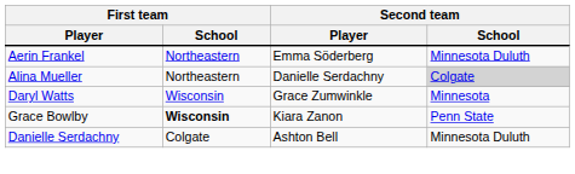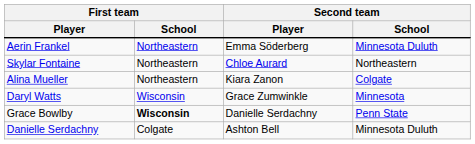+ row: Skylar Fontaine | Northeastern | Chloe Aurard | Northeastern
Alina Mueller | Second team / Player: Danielle Serdachny -> Kiara Zanon
Alina Mueller | Second team / School: lightgrey background -> no background
Grace Bowlby | Second team / Player: Kiara Zanon -> Danielle Serdachny
